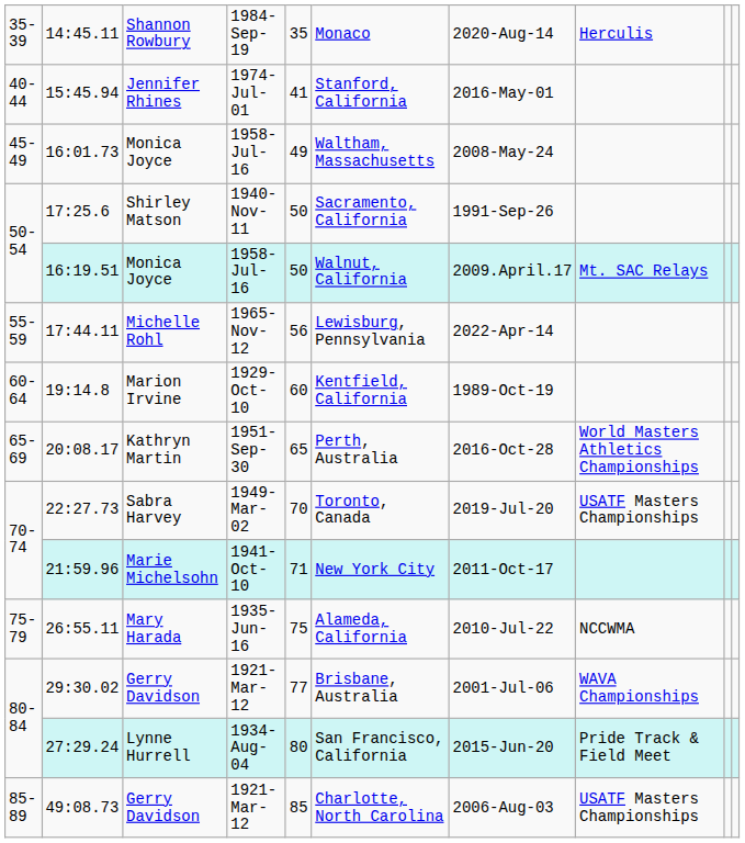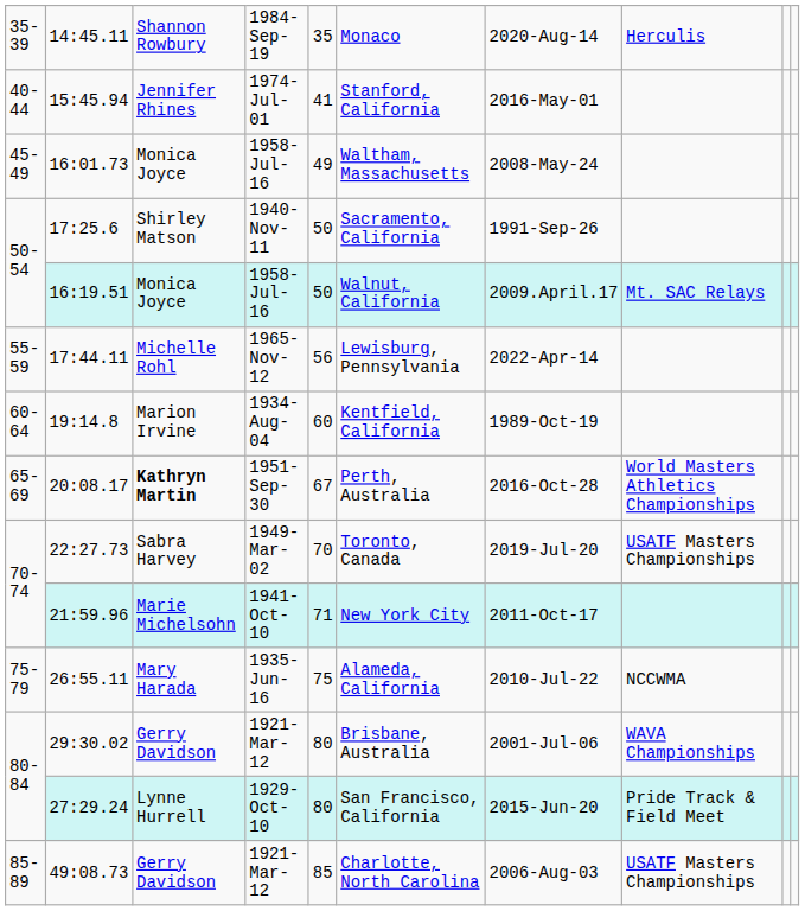19:14.8 | column 4: 1929-Oct-10 -> 1934-Aug-04
20:08.17 | column 3: normal -> bold
20:08.17 | column 5: 65 -> 67
29:30.02 | column 5: 77 -> 80
27:29.24 | column 4: 1934-Aug-04 -> 1929-Oct-10
